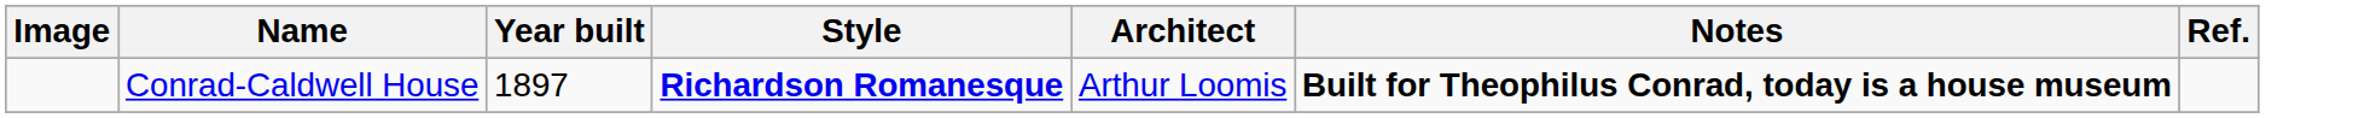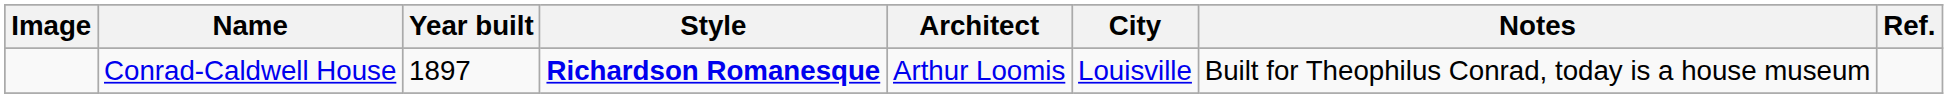+ column: City | Louisville
Conrad-Caldwell House | Notes: bold -> normal
